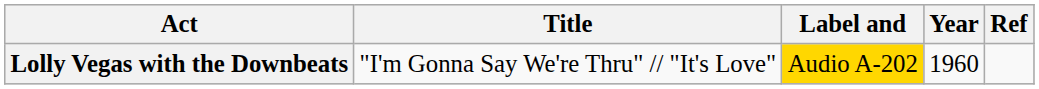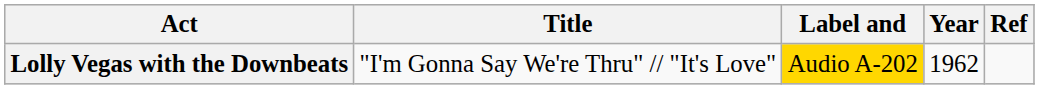Lolly Vegas with the Downbeats | Year: 1960 -> 1962
